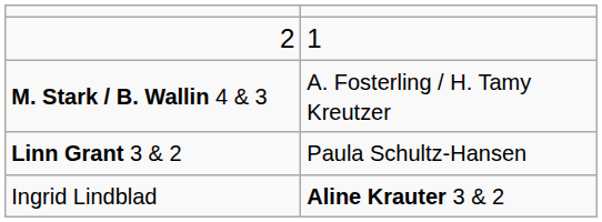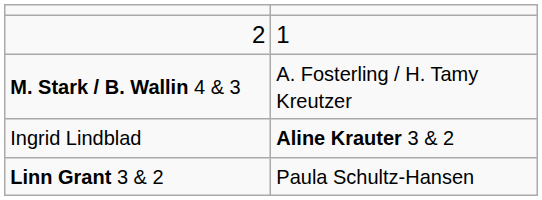rows swapped: Linn Grant 3 & 2 <-> Ingrid Lindblad
